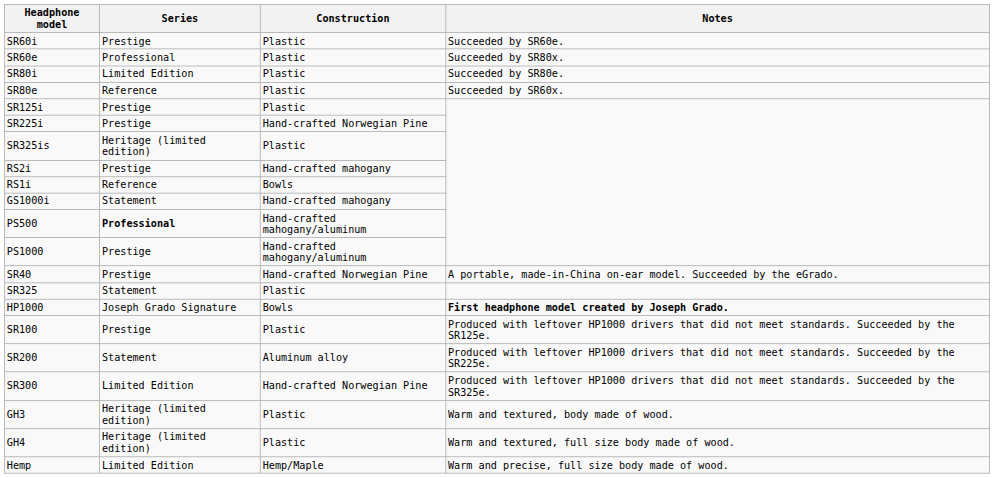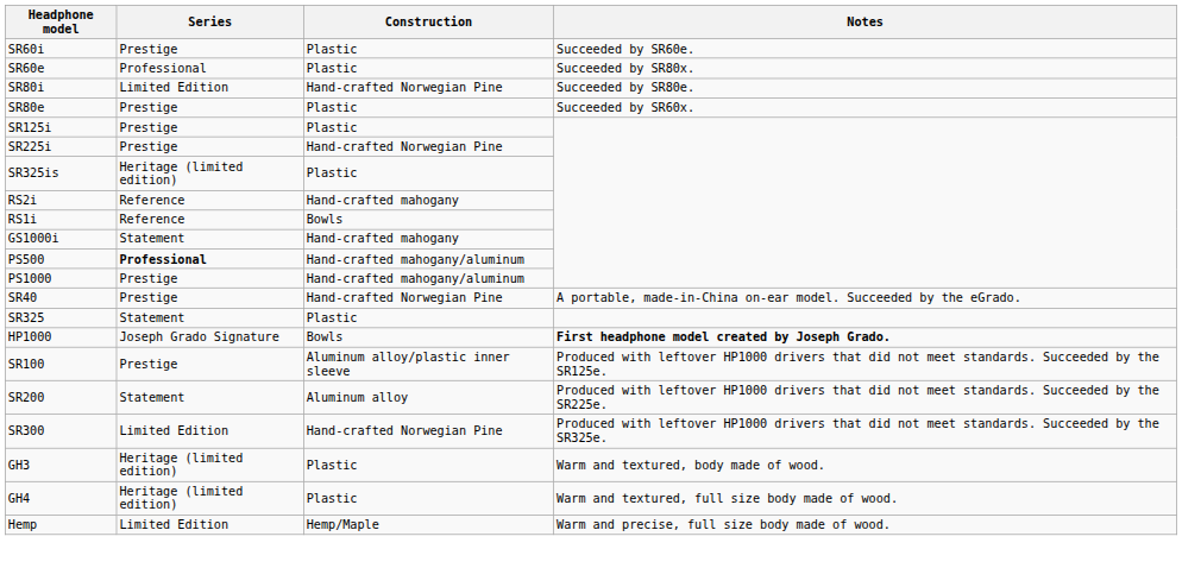SR80i | Construction: Plastic -> Hand-crafted Norwegian Pine
SR80e | Series: Reference -> Prestige
RS2i | Series: Prestige -> Reference
SR100 | Construction: Plastic -> Aluminum alloy/plastic inner sleeve
